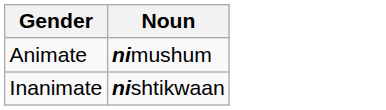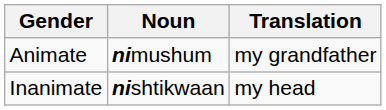+ column: Translation | my grandfather | my head
